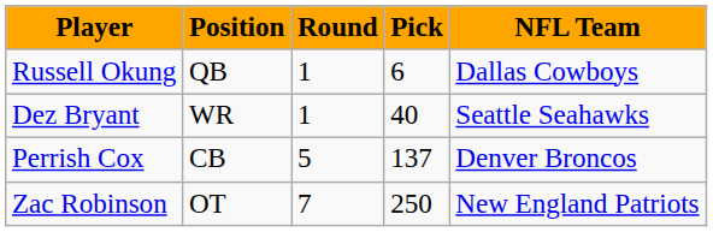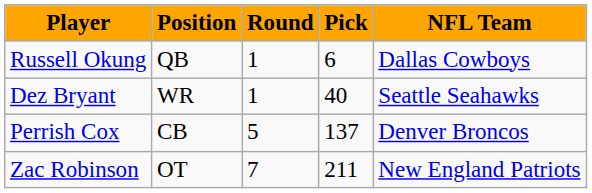Zac Robinson | Pick: 250 -> 211
